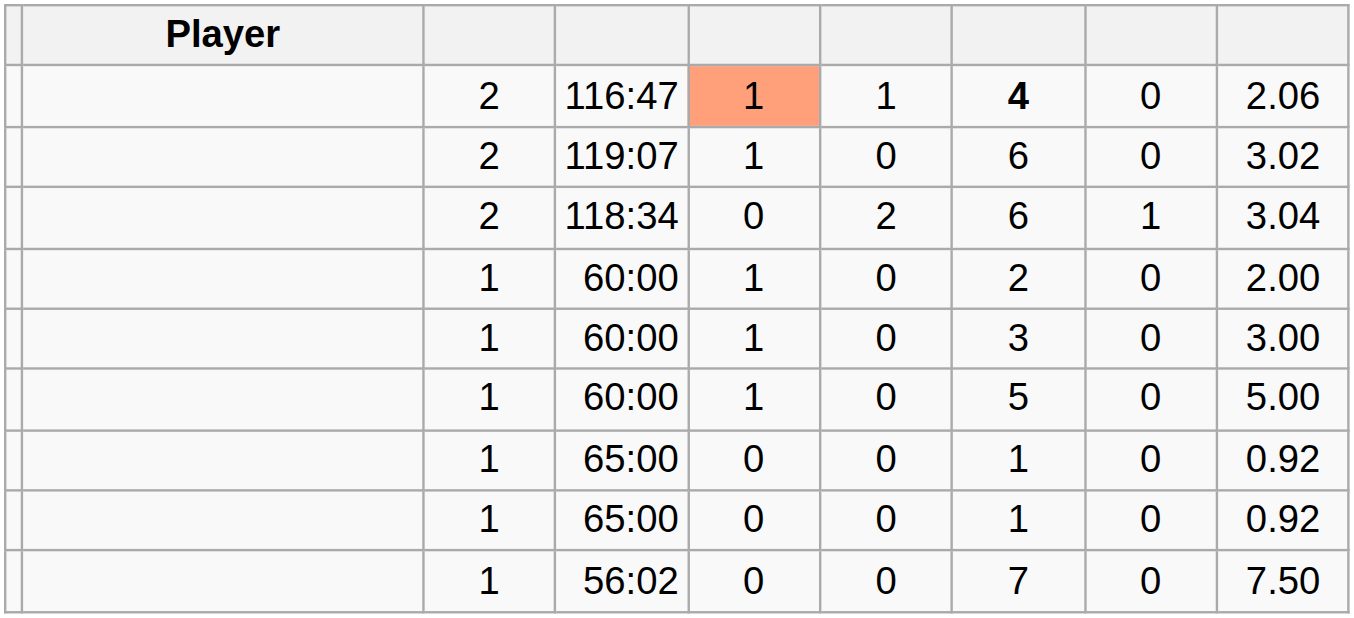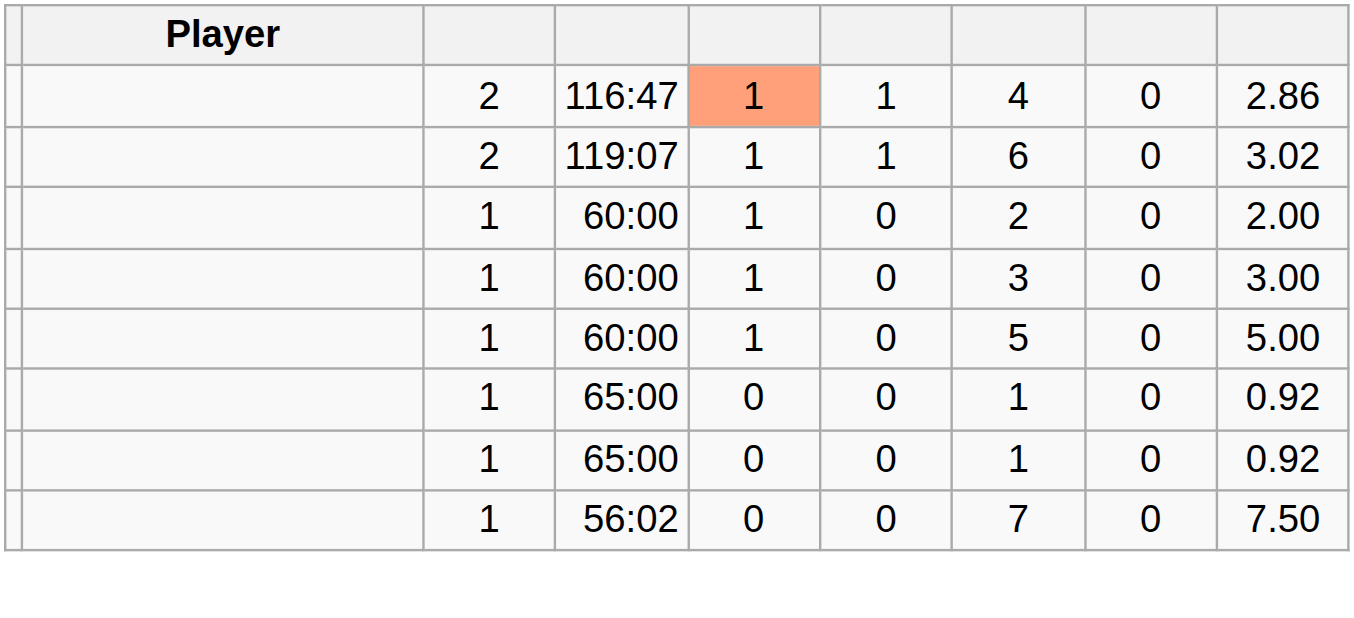116:47 | column 7: bold -> normal
116:47 | column 9: 2.06 -> 2.86
119:07 | column 6: 0 -> 1
- row: 2 | 118:34 | 0 | 2 | 6 | 1 | 3.04
